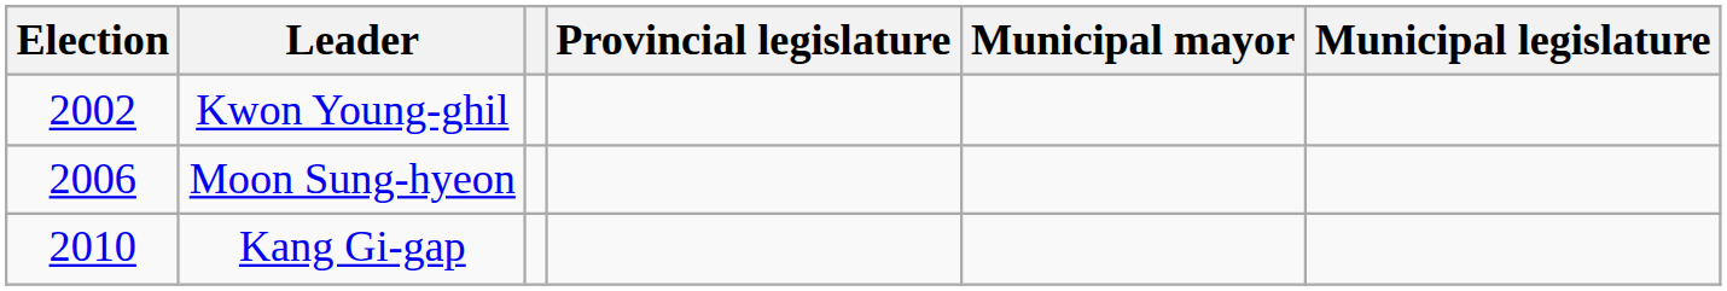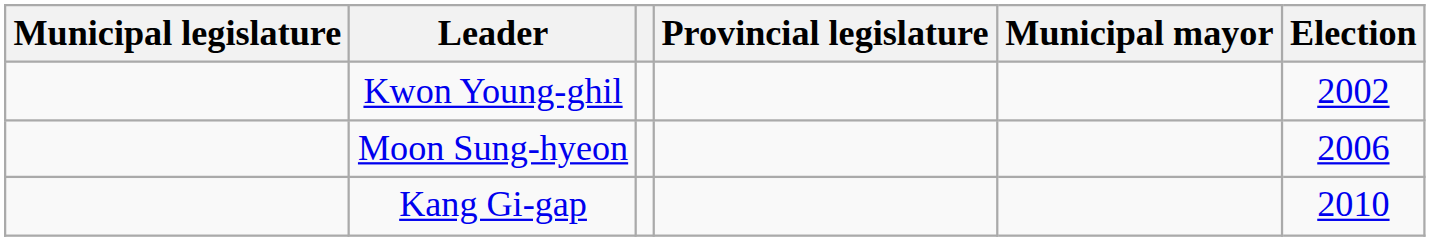columns swapped: Election <-> Municipal legislature
